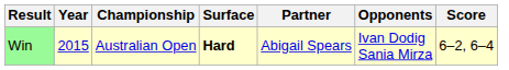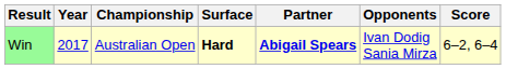Win | Year: 2015 -> 2017
Win | Partner: normal -> bold
